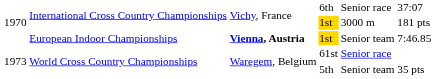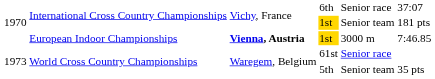International Cross Country Championships / 1st | column 5: 3000 m -> Senior team
European Indoor Championships | column 5: Senior team -> 3000 m
